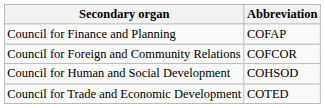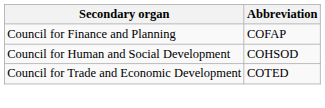- row: Council for Foreign and Community Relations | COFCOR
